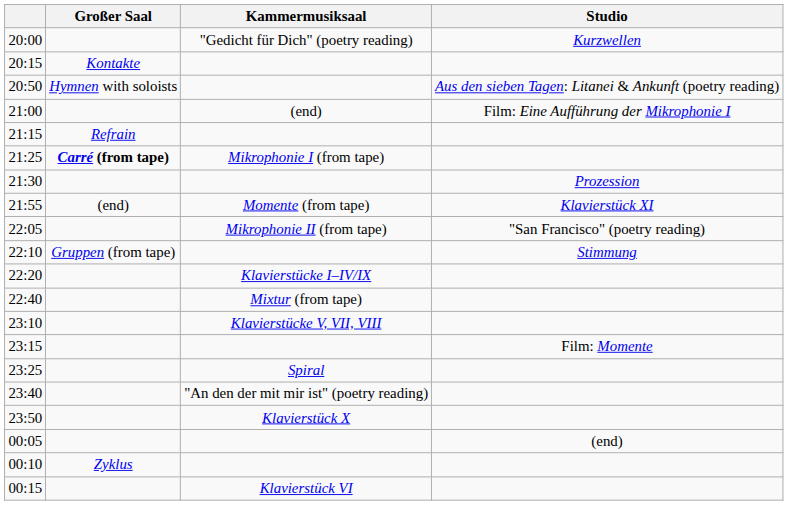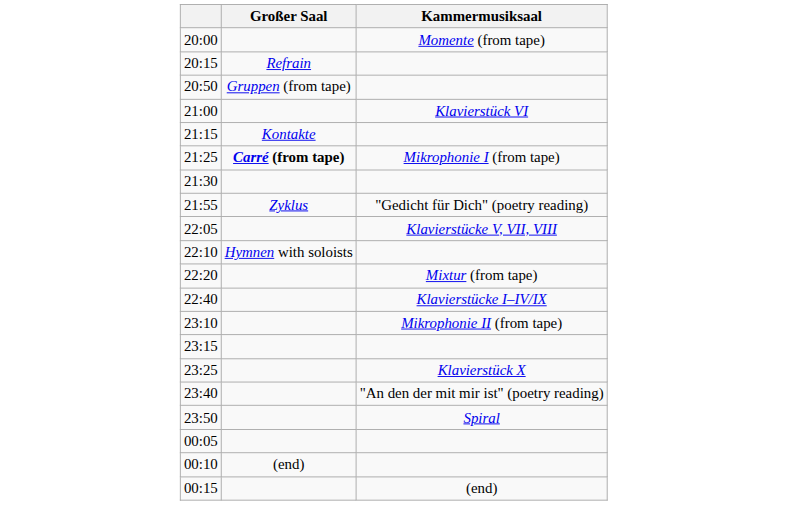- column: Studio | Kurzwellen | Aus den sieben Tagen: Litanei & Ankunft (poetry reading) | Film: Eine Aufführung der Mikrophonie I | Prozession | Klavierstück XI | "San Francisco" (poetry reading) | Stimmung | Film: Momente | (end)
20:00 | Kammermusiksaal: "Gedicht für Dich" (poetry reading) -> Momente (from tape)
20:15 | Großer Saal: Kontakte -> Refrain
20:50 | Großer Saal: Hymnen with soloists -> Gruppen (from tape)
21:00 | Kammermusiksaal: (end) -> Klavierstück VI
21:15 | Großer Saal: Refrain -> Kontakte
21:55 | Großer Saal: (end) -> Zyklus
21:55 | Kammermusiksaal: Momente (from tape) -> "Gedicht für Dich" (poetry reading)
22:05 | Kammermusiksaal: Mikrophonie II (from tape) -> Klavierstücke V, VII, VIII
22:10 | Großer Saal: Gruppen (from tape) -> Hymnen with soloists
22:20 | Kammermusiksaal: Klavierstücke I–IV/IX -> Mixtur (from tape)
22:40 | Kammermusiksaal: Mixtur (from tape) -> Klavierstücke I–IV/IX
23:10 | Kammermusiksaal: Klavierstücke V, VII, VIII -> Mikrophonie II (from tape)
23:25 | Kammermusiksaal: Spiral -> Klavierstück X
23:50 | Kammermusiksaal: Klavierstück X -> Spiral
00:10 | Großer Saal: Zyklus -> (end)
00:15 | Kammermusiksaal: Klavierstück VI -> (end)
